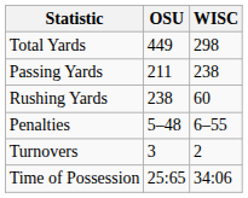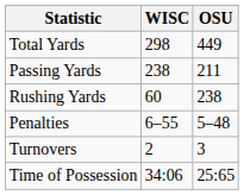columns swapped: OSU <-> WISC
